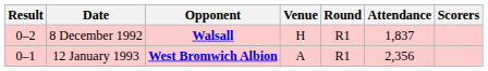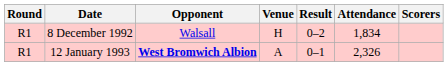columns swapped: Round <-> Result
8 December 1992 | Opponent: bold -> normal
8 December 1992 | Attendance: 1,837 -> 1,834
12 January 1993 | Attendance: 2,356 -> 2,326
